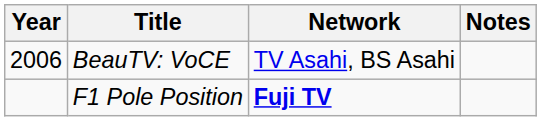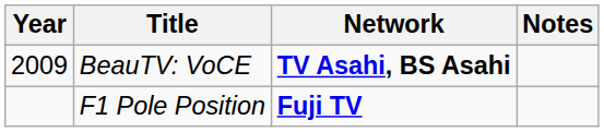BeauTV: VoCE | Year: 2006 -> 2009
BeauTV: VoCE | Network: normal -> bold
